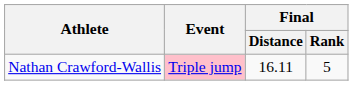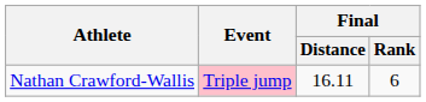Nathan Crawford-Wallis | Final / Rank: 5 -> 6
